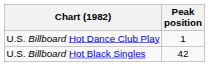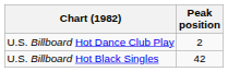U.S. Billboard Hot Dance Club Play | Peak position: 1 -> 2
